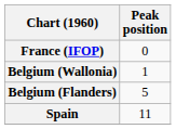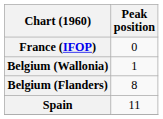Belgium (Flanders) | Peak position: 5 -> 8
